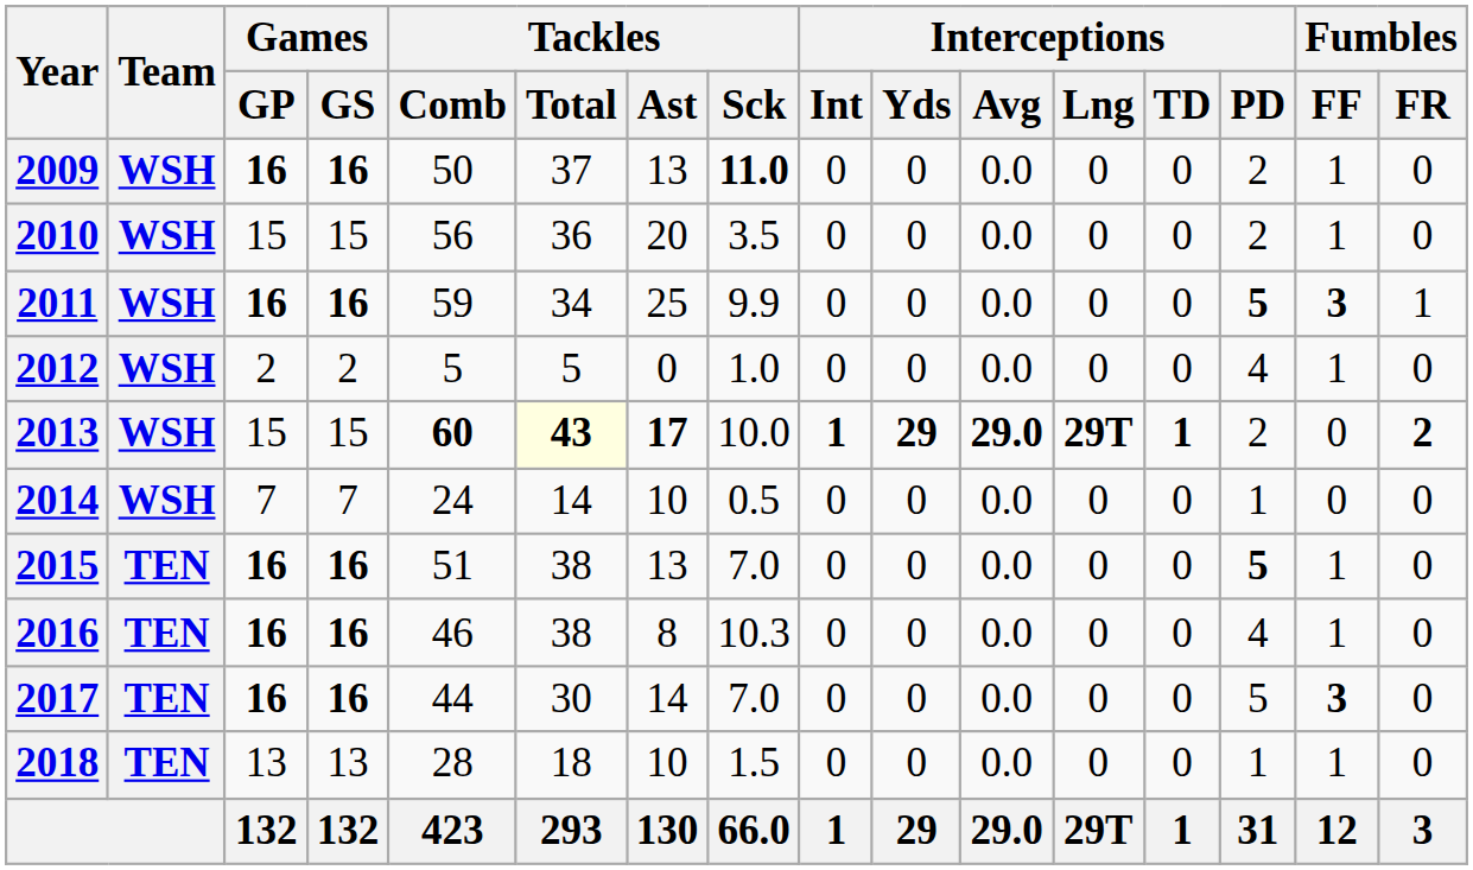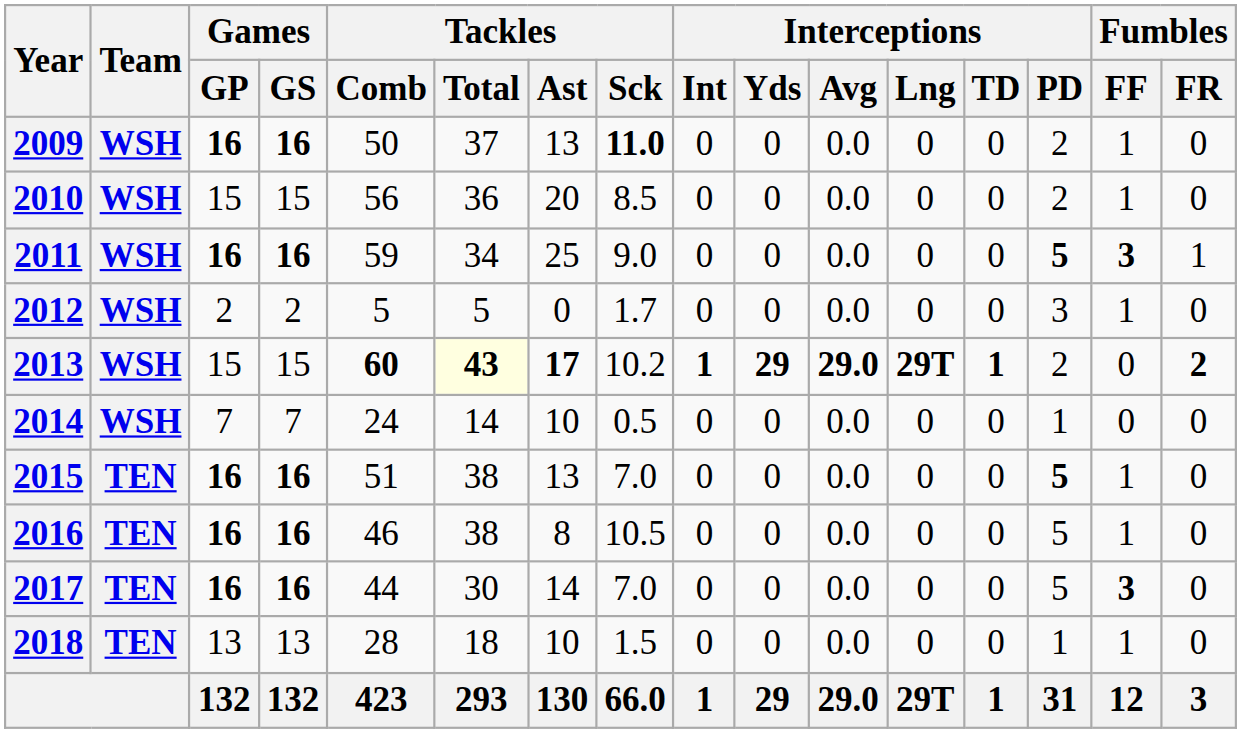2010 | Tackles / Sck: 3.5 -> 8.5
2011 | Tackles / Sck: 9.9 -> 9.0
2012 | Tackles / Sck: 1.0 -> 1.7
2012 | Interceptions / PD: 4 -> 3
2013 | Tackles / Sck: 10.0 -> 10.2
2016 | Tackles / Sck: 10.3 -> 10.5
2016 | Interceptions / PD: 4 -> 5
